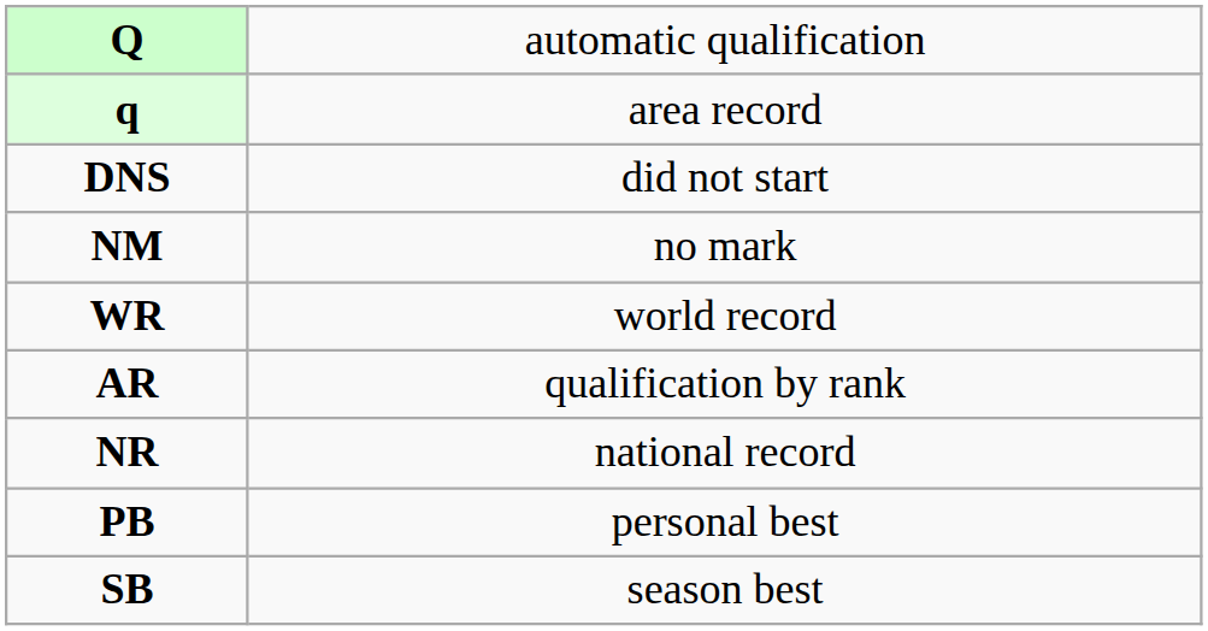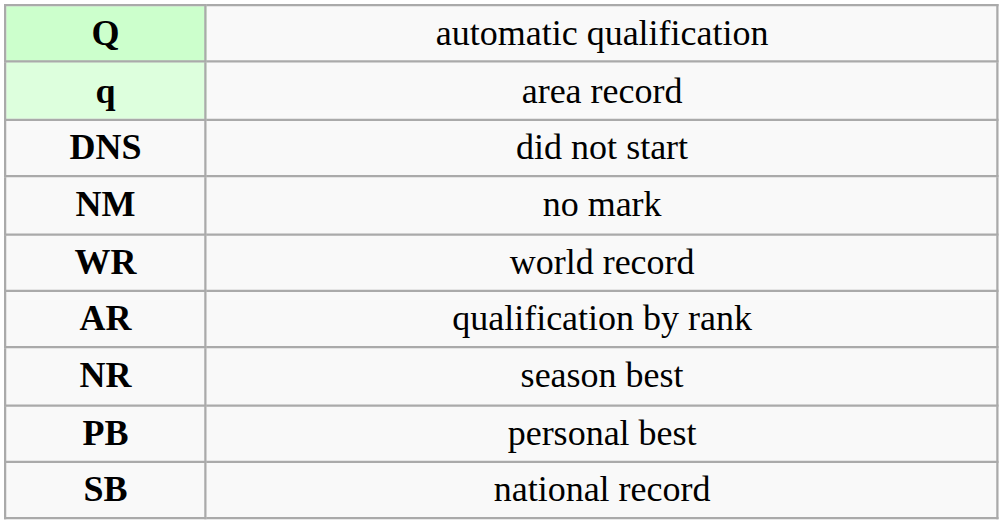NR | column 2: national record -> season best
SB | column 2: season best -> national record
